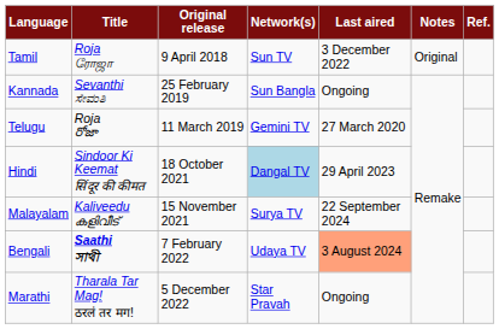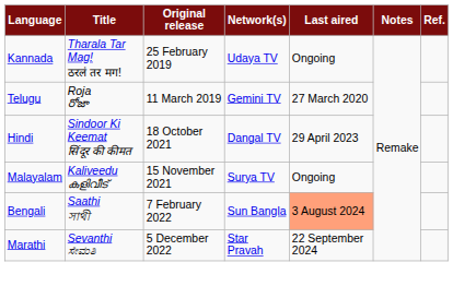- row: Tamil | Roja ரோஜா | 9 April 2018 | Sun TV | 3 December 2022 | Original
Kannada | Title: Sevanthi ಸೇವಂತಿ -> Tharala Tar Mag! ठरलं तर मग!
Kannada | Network(s): Sun Bangla -> Udaya TV
Hindi | Network(s): lightblue background -> no background
Malayalam | Last aired: 22 September 2024 -> Ongoing
Bengali | Title: bold -> normal
Bengali | Network(s): Udaya TV -> Sun Bangla
Marathi | Title: Tharala Tar Mag! ठरलं तर मग! -> Sevanthi ಸೇವಂತಿ
Marathi | Last aired: Ongoing -> 22 September 2024
